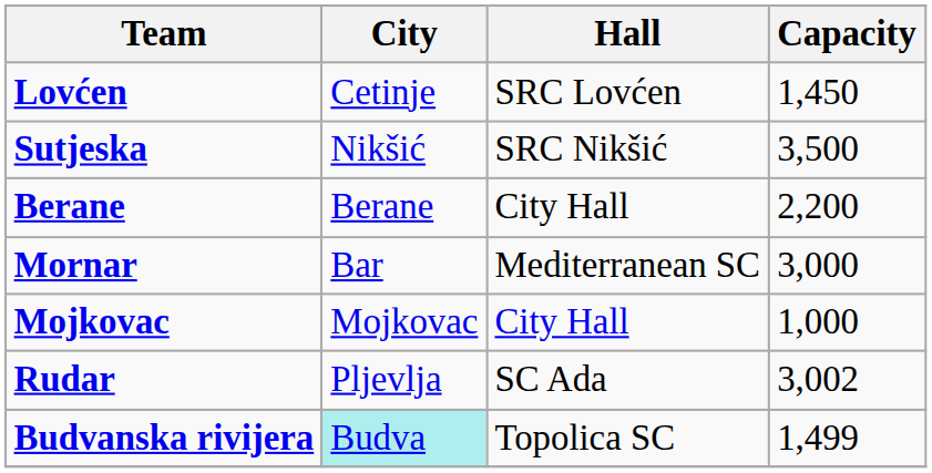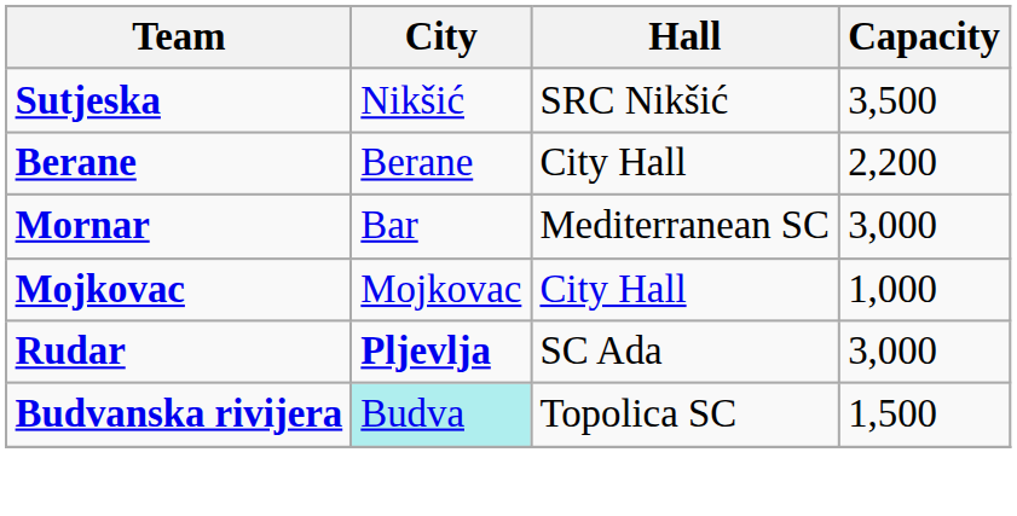- row: Lovćen | Cetinje | SRC Lovćen | 1,450
Rudar | City: normal -> bold
Rudar | Capacity: 3,002 -> 3,000
Budvanska rivijera | Capacity: 1,499 -> 1,500
